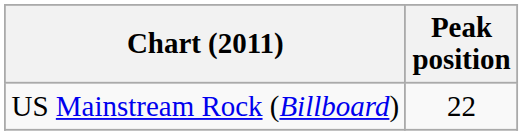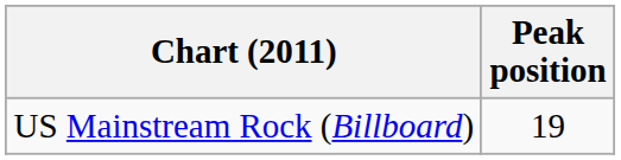US Mainstream Rock (Billboard) | Peak position: 22 -> 19
